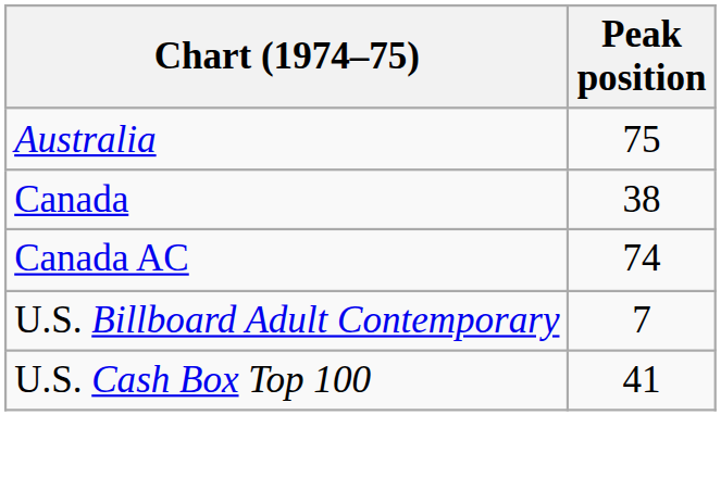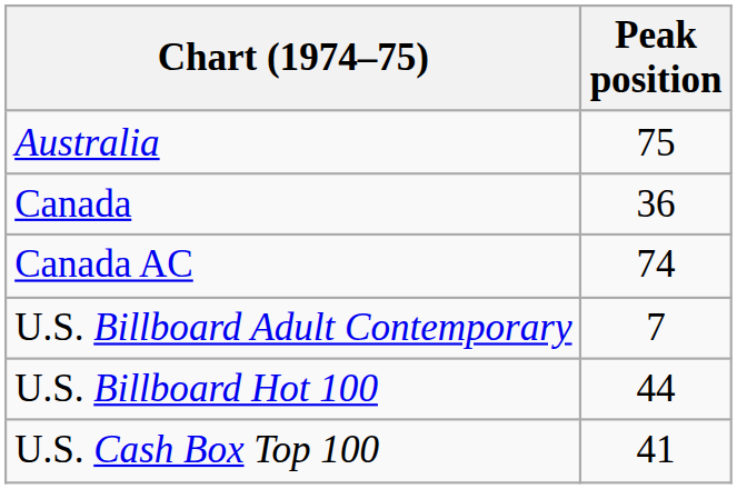Canada | Peak position: 38 -> 36
+ row: U.S. Billboard Hot 100 | 44
